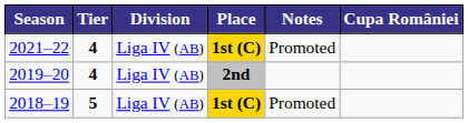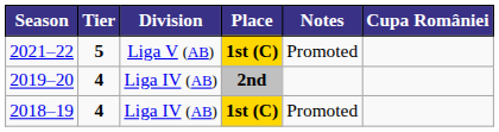2021–22 | Tier: 4 -> 5
2021–22 | Division: Liga IV (AB) -> Liga V (AB)
2018–19 | Tier: 5 -> 4
